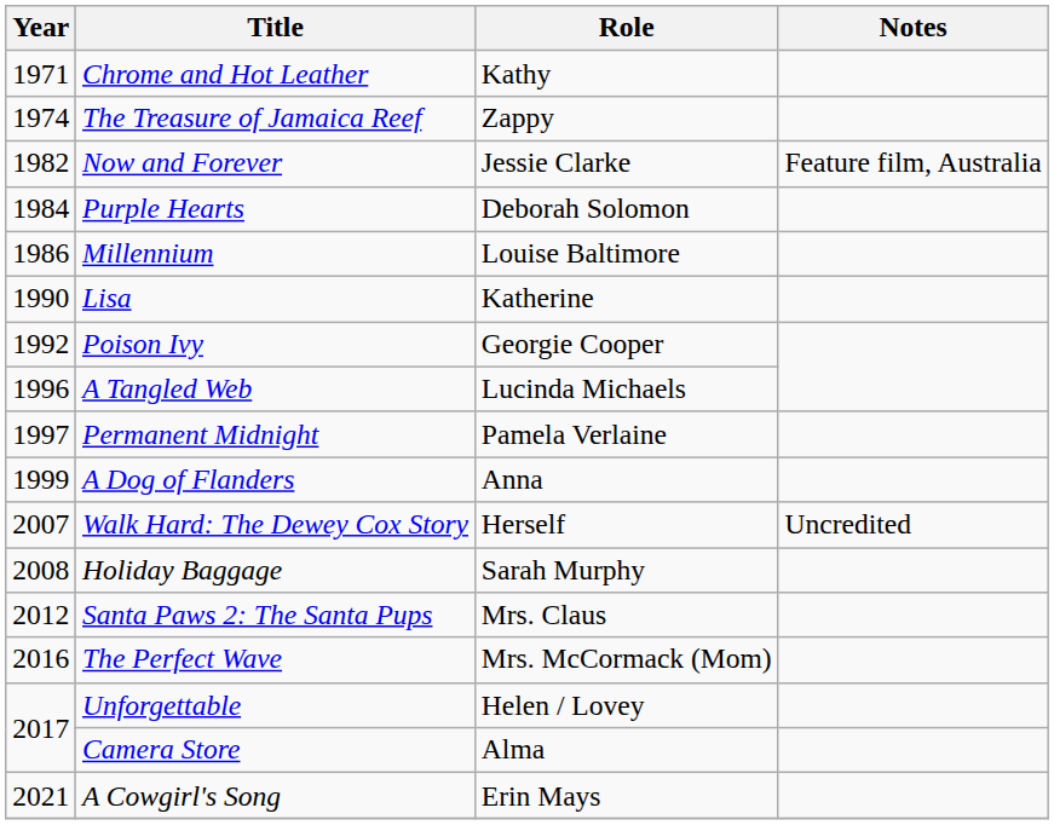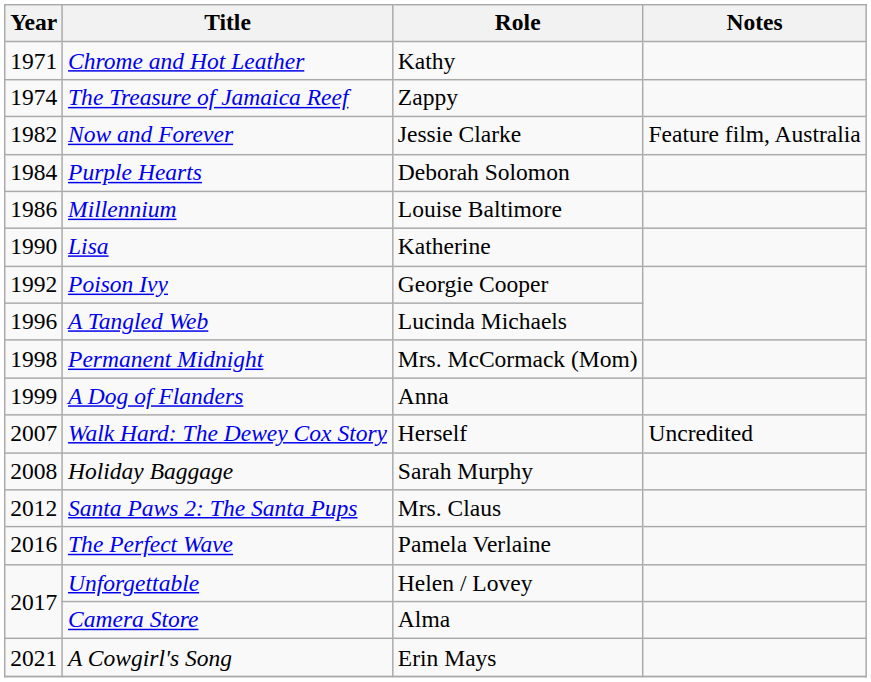Permanent Midnight | Year: 1997 -> 1998
Permanent Midnight | Role: Pamela Verlaine -> Mrs. McCormack (Mom)
The Perfect Wave | Role: Mrs. McCormack (Mom) -> Pamela Verlaine
